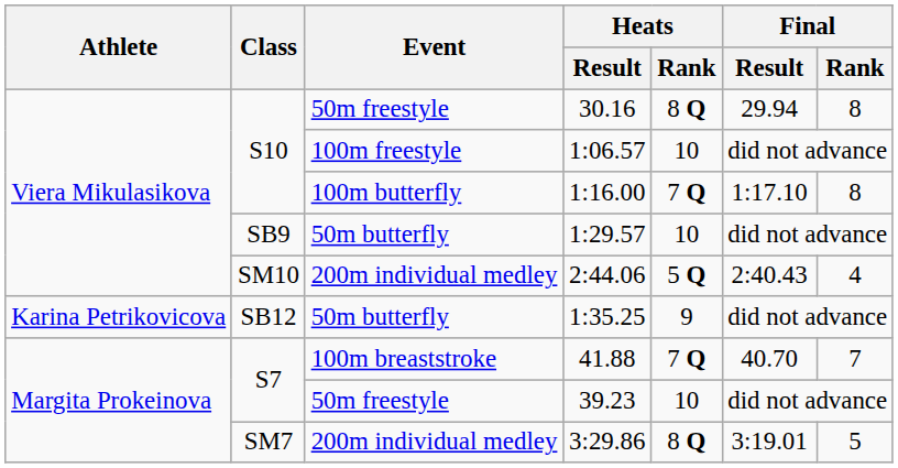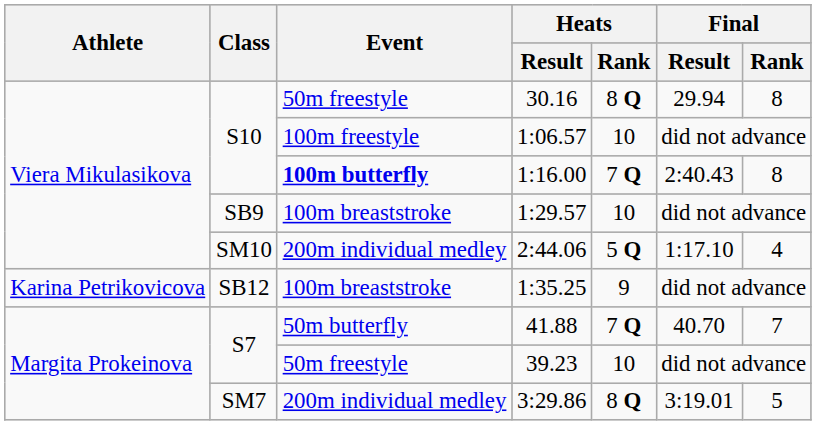1:16.00 | Event: normal -> bold
1:16.00 | Final / Result: 1:17.10 -> 2:40.43
1:29.57 | Event: 50m butterfly -> 100m breaststroke
2:44.06 | Final / Result: 2:40.43 -> 1:17.10
1:35.25 | Event: 50m butterfly -> 100m breaststroke
41.88 | Event: 100m breaststroke -> 50m butterfly
